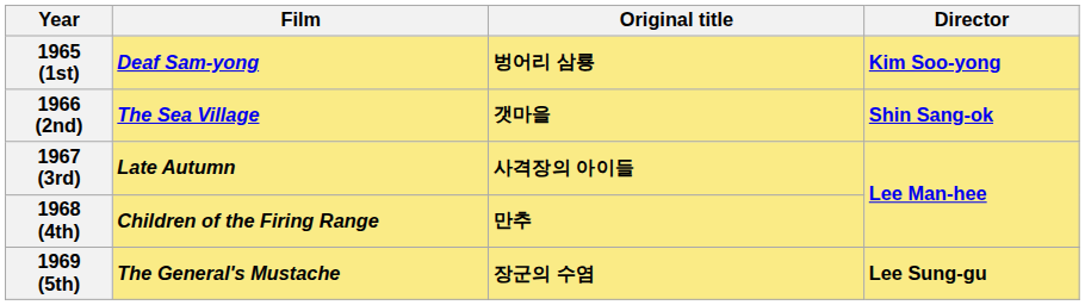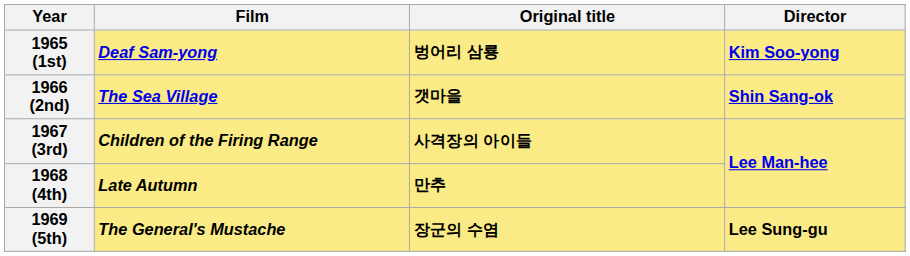1967 (3rd) | Film: Late Autumn -> Children of the Firing Range
1968 (4th) | Film: Children of the Firing Range -> Late Autumn
